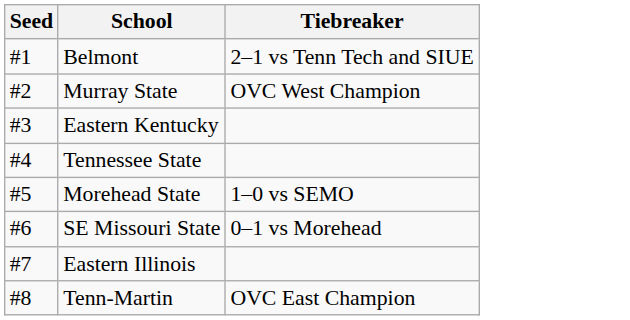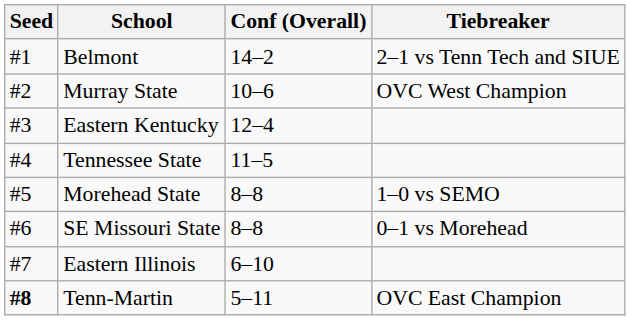+ column: Conf (Overall) | 14–2 | 10–6 | 12–4 | 11–5 | 8–8 | 8–8 | 6–10 | 5–11
Tenn-Martin | Seed: normal -> bold
